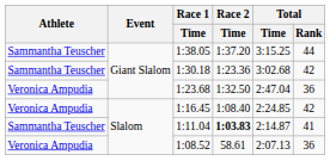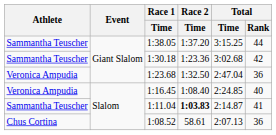1:16.45 | Total / Rank: 42 -> 40
1:08.52 | Athlete: Veronica Ampudia -> Chus Cortina
